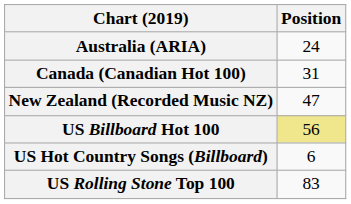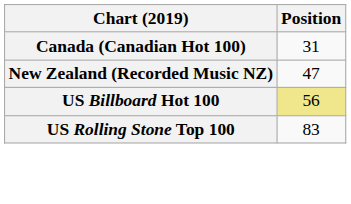- row: Australia (ARIA) | 24
- row: US Hot Country Songs (Billboard) | 6
